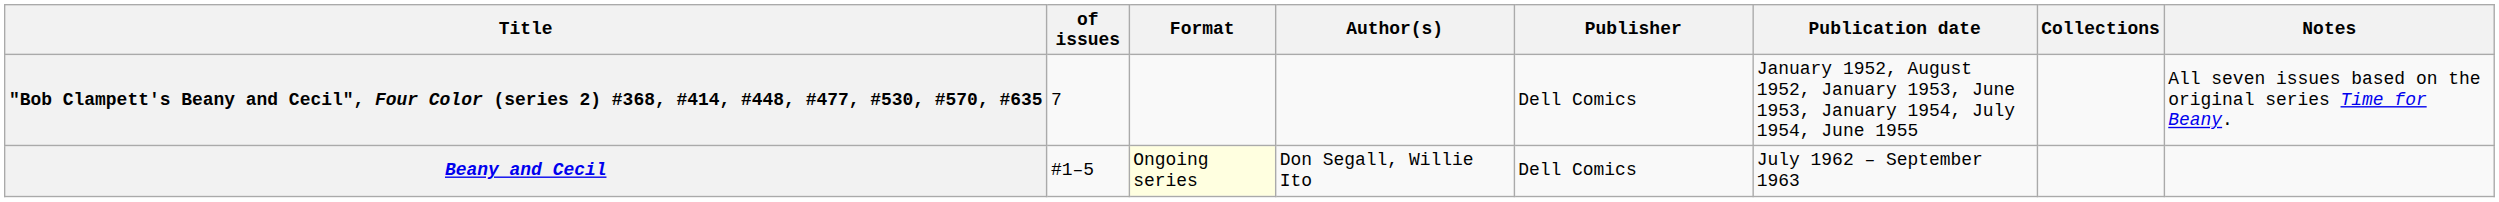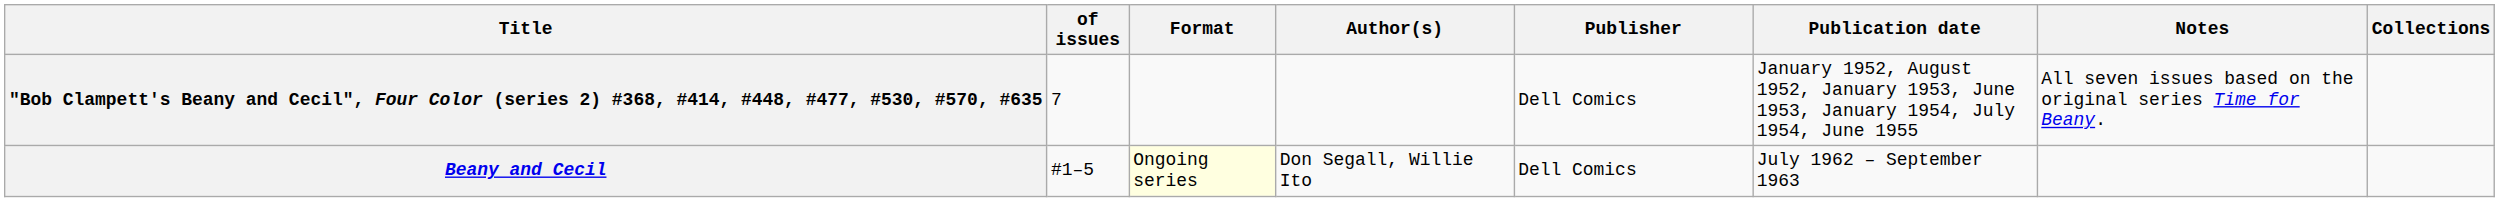columns swapped: Notes <-> Collections
